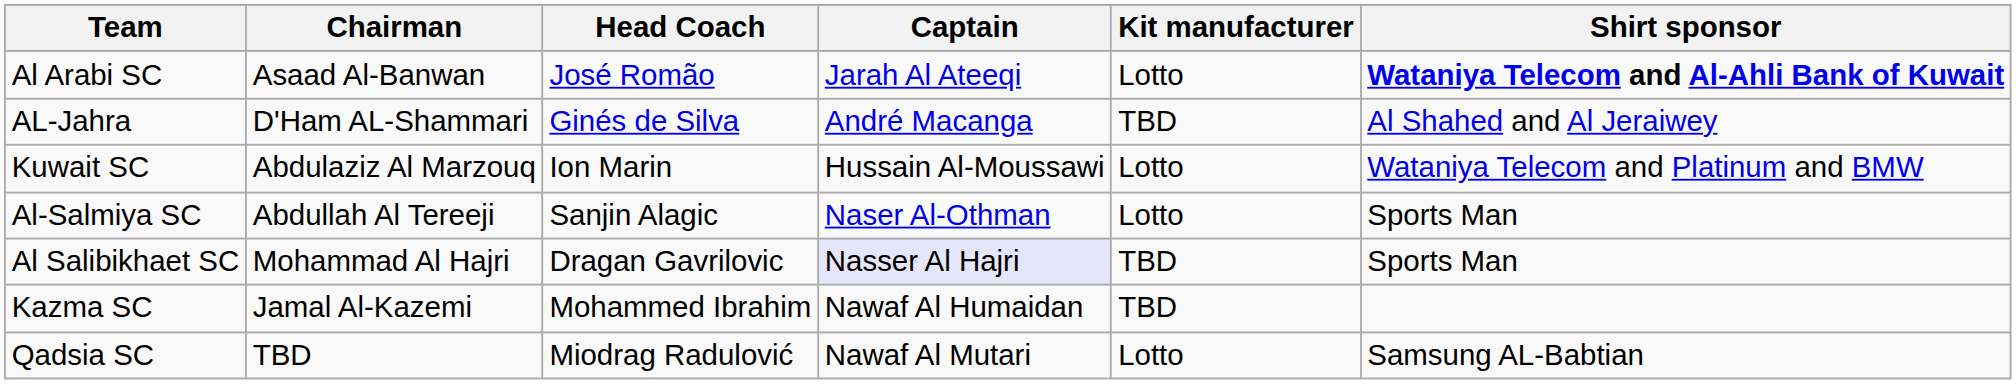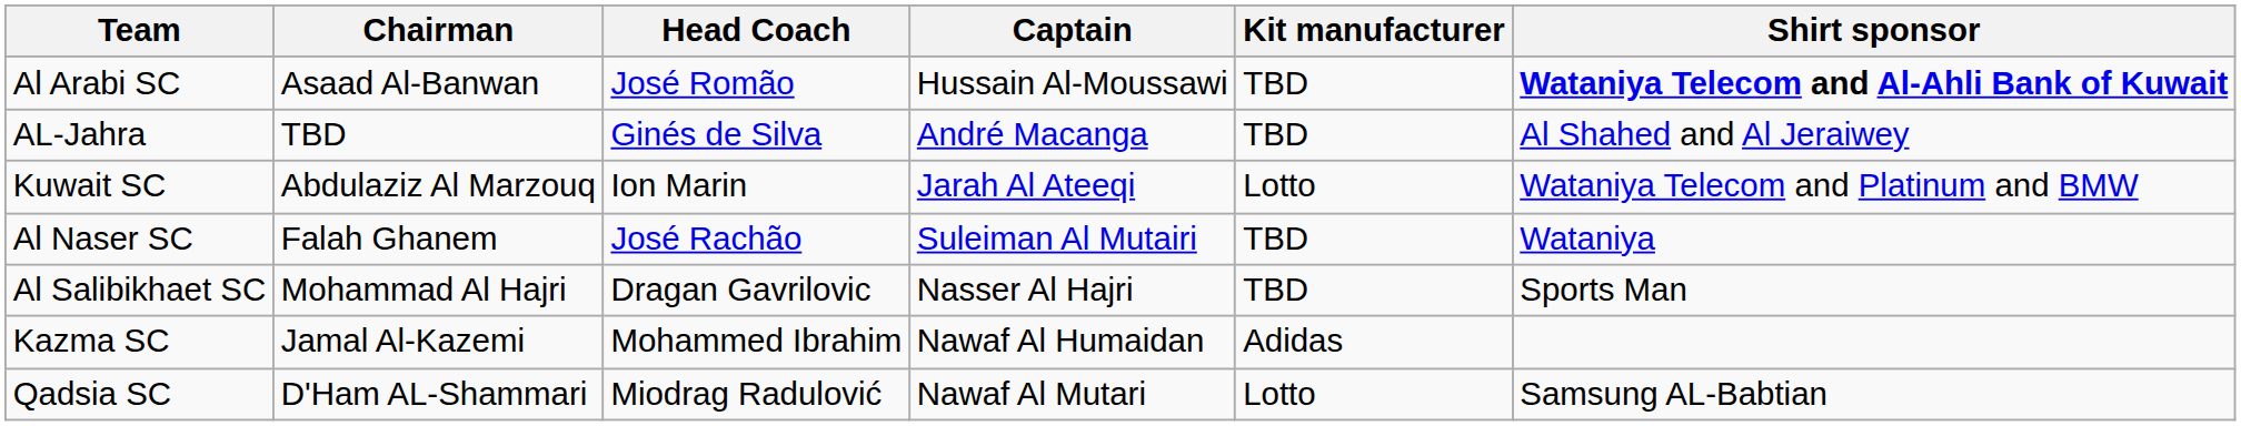Al Arabi SC | Captain: Jarah Al Ateeqi -> Hussain Al-Moussawi
Al Arabi SC | Kit manufacturer: Lotto -> TBD
AL-Jahra | Chairman: D'Ham AL-Shammari -> TBD
Kuwait SC | Captain: Hussain Al-Moussawi -> Jarah Al Ateeqi
+ row: Al Naser SC | Falah Ghanem | José Rachão | Suleiman Al Mutairi | TBD | Wataniya
- row: Al-Salmiya SC | Abdullah Al Tereeji | Sanjin Alagic | Naser Al-Othman | Lotto | Sports Man
Al Salibikhaet SC | Captain: lavender background -> no background
Kazma SC | Kit manufacturer: TBD -> Adidas
Qadsia SC | Chairman: TBD -> D'Ham AL-Shammari
